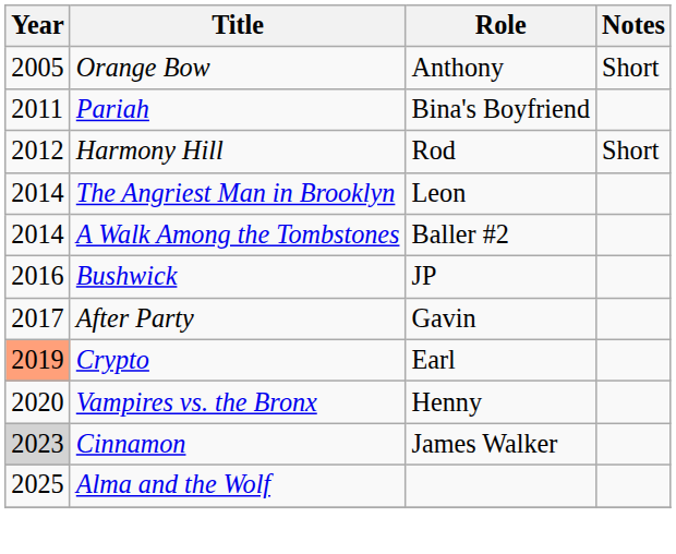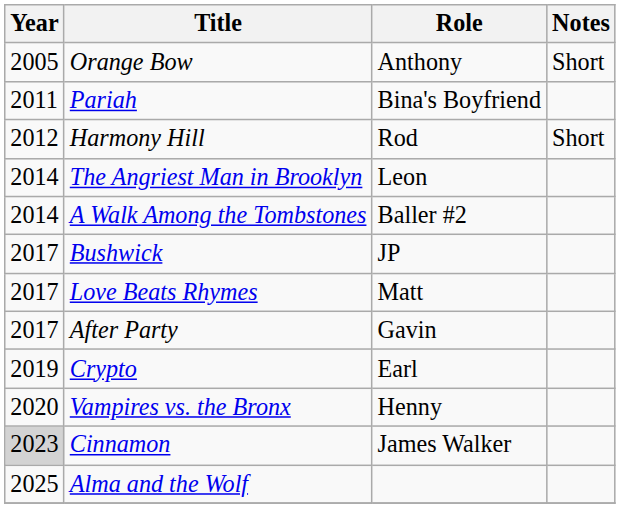Bushwick | Year: 2016 -> 2017
+ row: 2017 | Love Beats Rhymes | Matt
Crypto | Year: lightsalmon background -> no background
